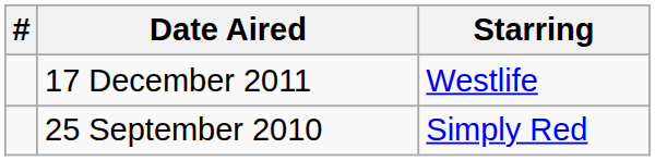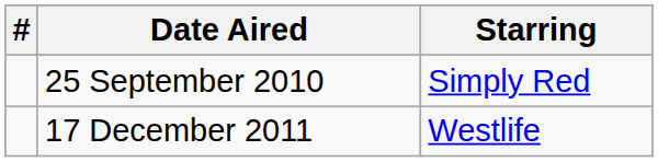rows swapped: 25 September 2010 <-> 17 December 2011
